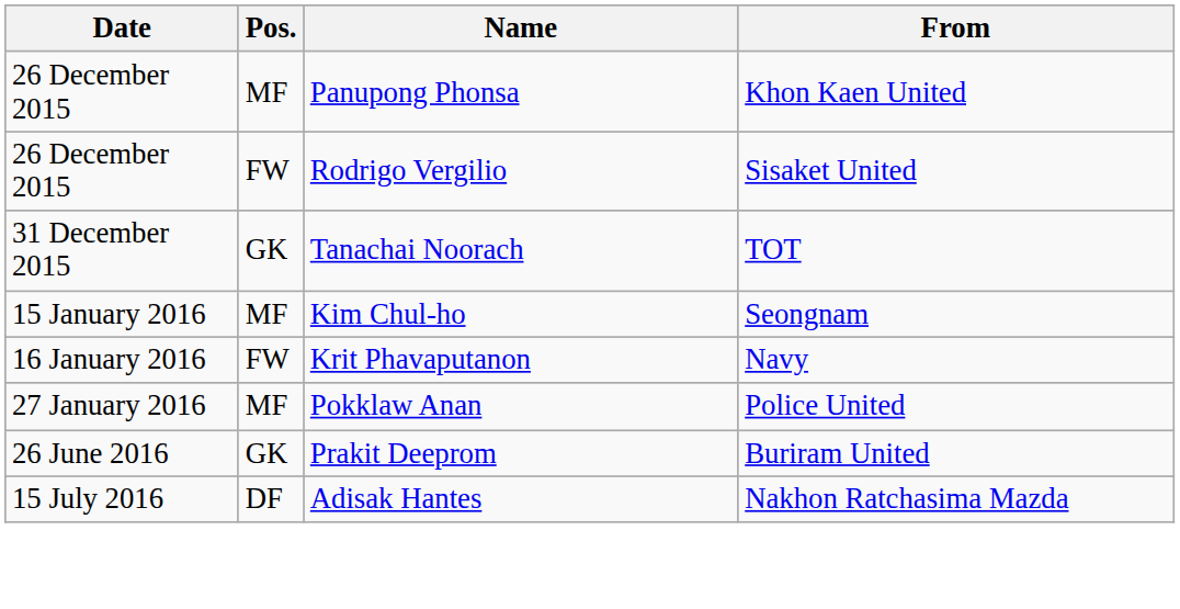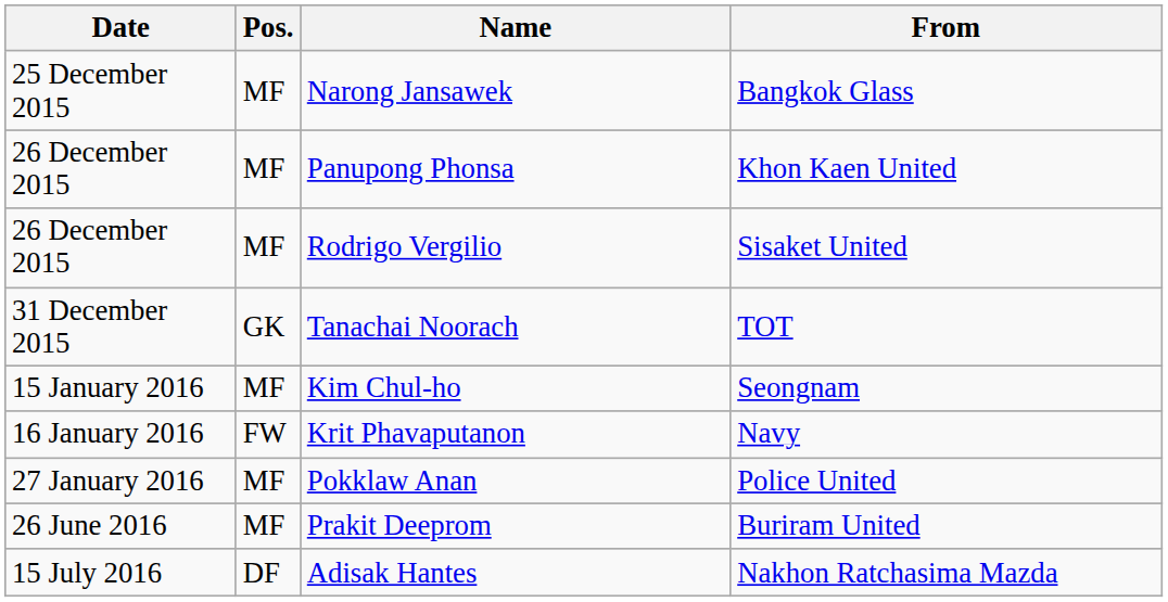+ row: 25 December 2015 | MF | Narong Jansawek | Bangkok Glass
Rodrigo Vergilio | Pos.: FW -> MF
Prakit Deeprom | Pos.: GK -> MF
